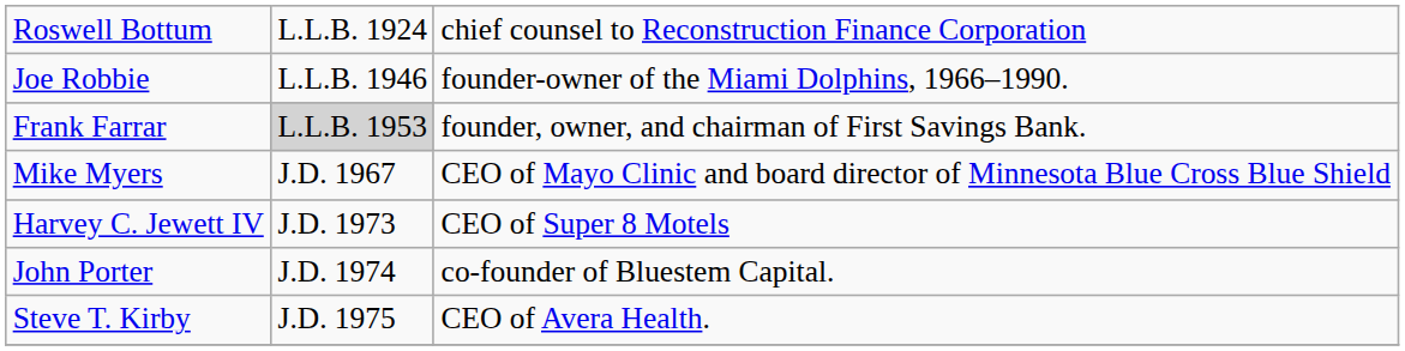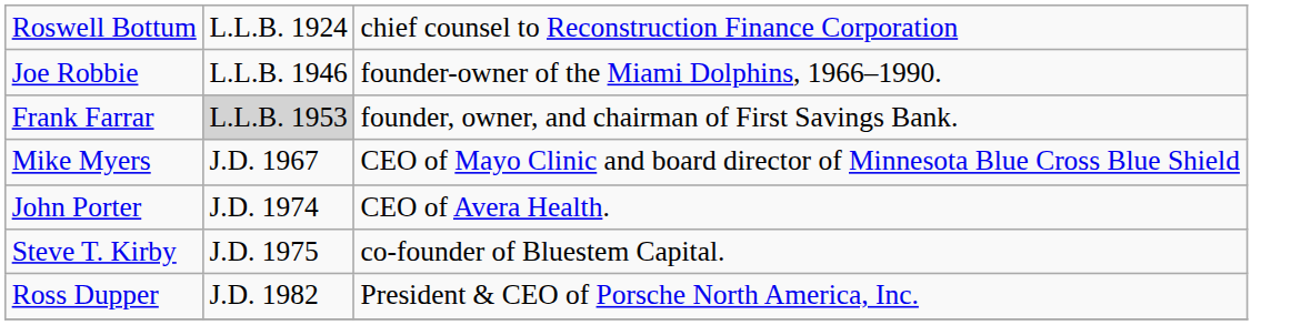- row: Harvey C. Jewett IV | J.D. 1973 | CEO of Super 8 Motels
John Porter | column 3: co-founder of Bluestem Capital. -> CEO of Avera Health.
Steve T. Kirby | column 3: CEO of Avera Health. -> co-founder of Bluestem Capital.
+ row: Ross Dupper | J.D. 1982 | President & CEO of Porsche North America, Inc.
